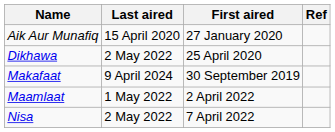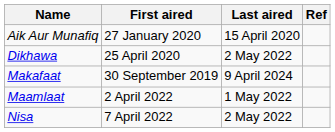columns swapped: First aired <-> Last aired
